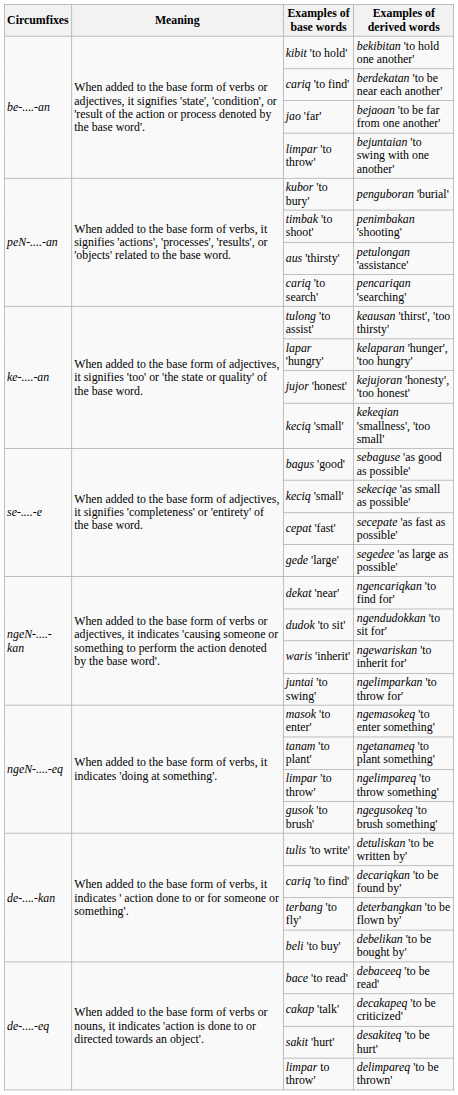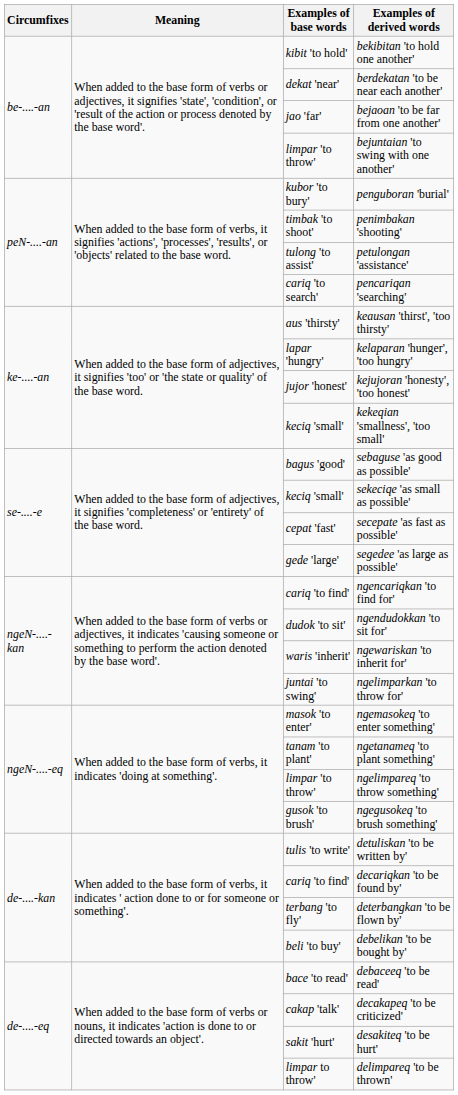berdekatan 'to be near each another' | Examples of base words: cariq 'to find' -> dekat 'near'
petulongan 'assistance' | Examples of base words: aus 'thirsty' -> tulong 'to assist'
keausan 'thirst', 'too thirsty' | Examples of base words: tulong 'to assist' -> aus 'thirsty'
ngencariqkan 'to find for' | Examples of base words: dekat 'near' -> cariq 'to find'
